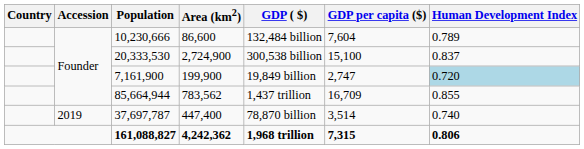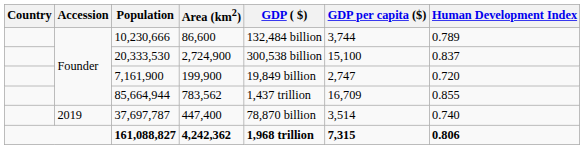10,230,666 | GDP per capita ($): 7,604 -> 3,744
7,161,900 | Human Development Index: lightblue background -> no background
